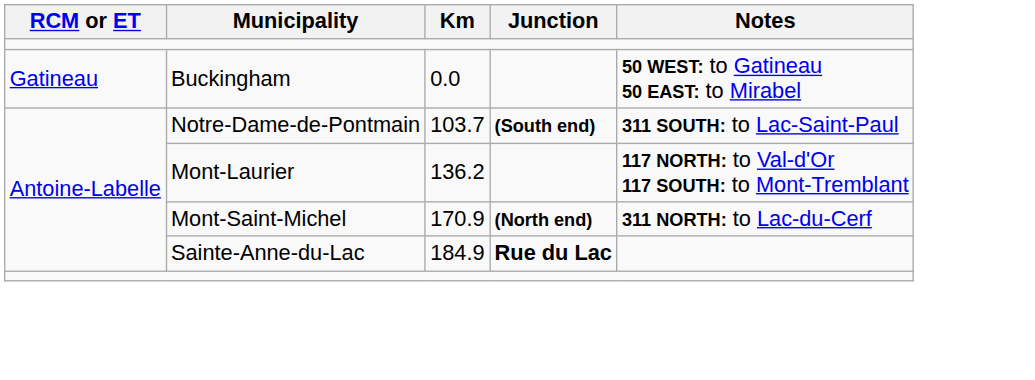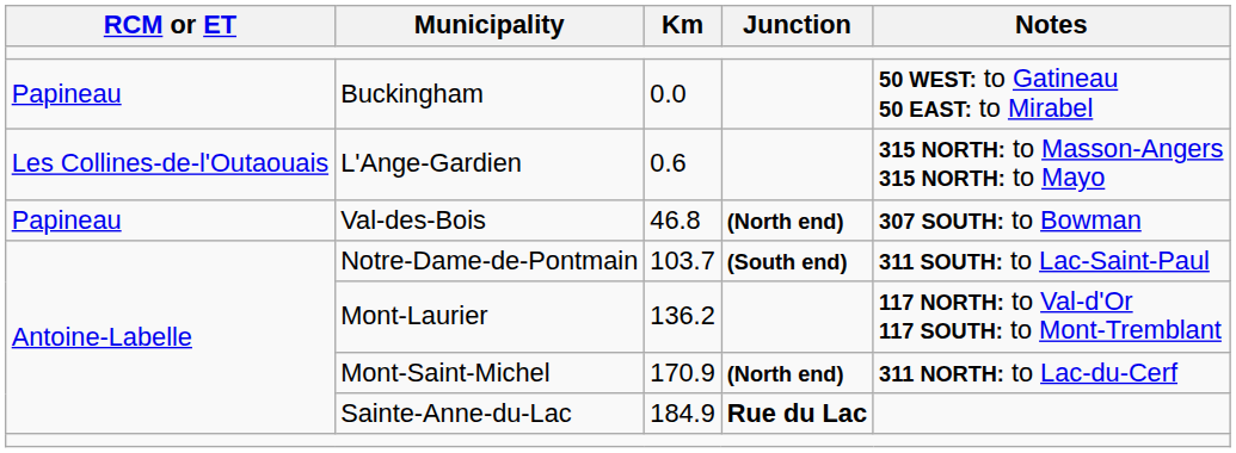Buckingham | RCM or ET: Gatineau -> Papineau
+ row: Les Collines-de-l'Outaouais | L'Ange-Gardien | 0.6 | 315 NORTH: to Masson-Angers 315 NORTH: to Mayo
+ row: Papineau | Val-des-Bois | 46.8 | (North end) | 307 SOUTH: to Bowman
